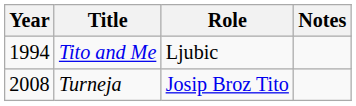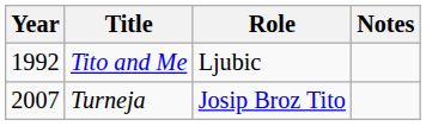Tito and Me | Year: 1994 -> 1992
Turneja | Year: 2008 -> 2007
